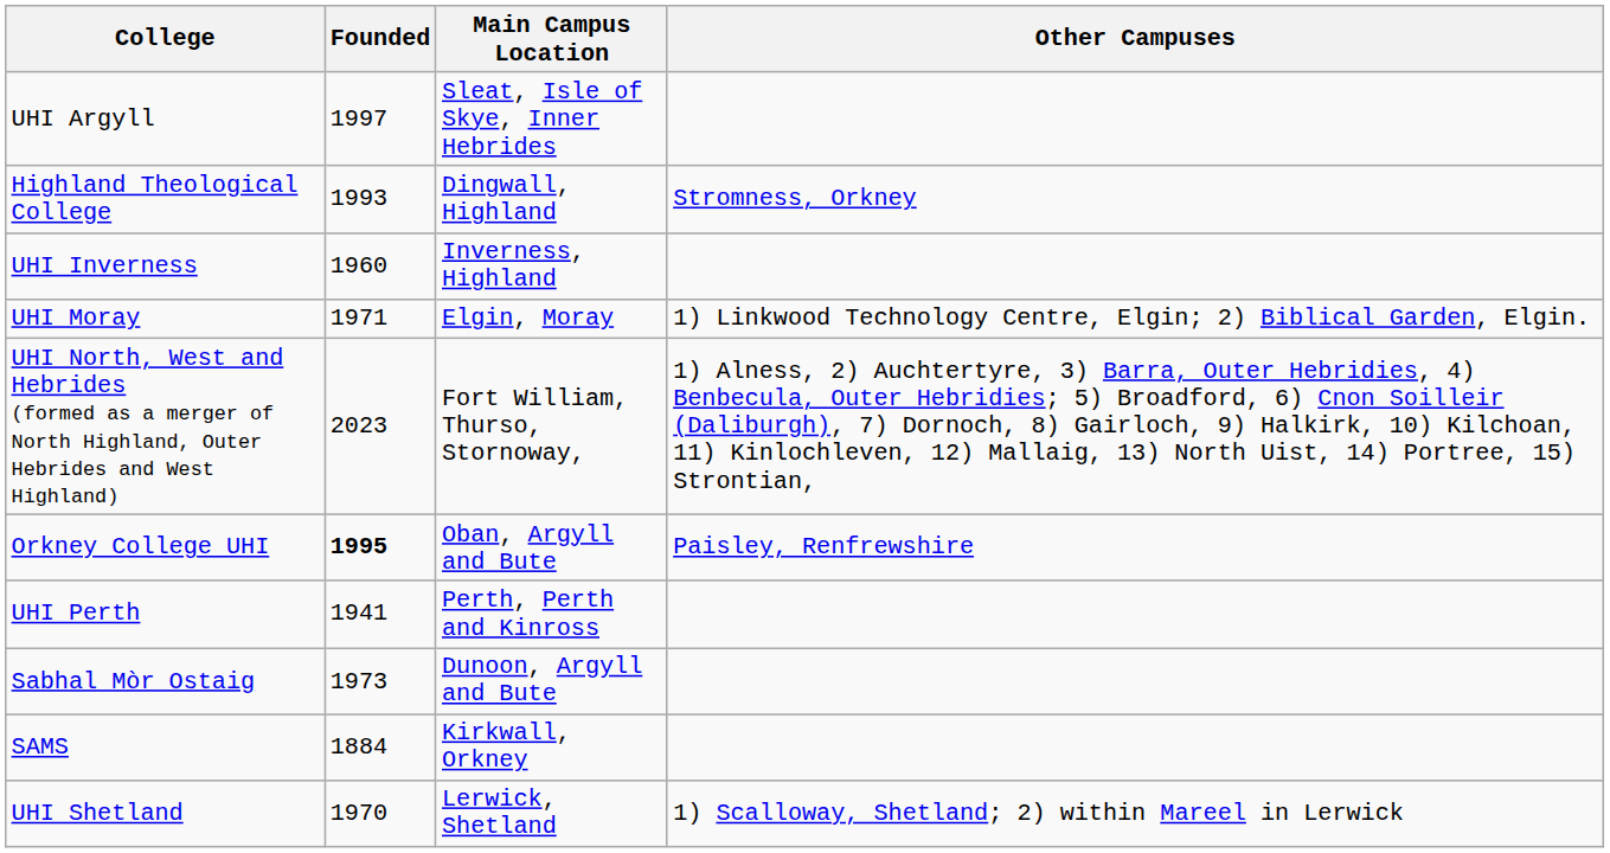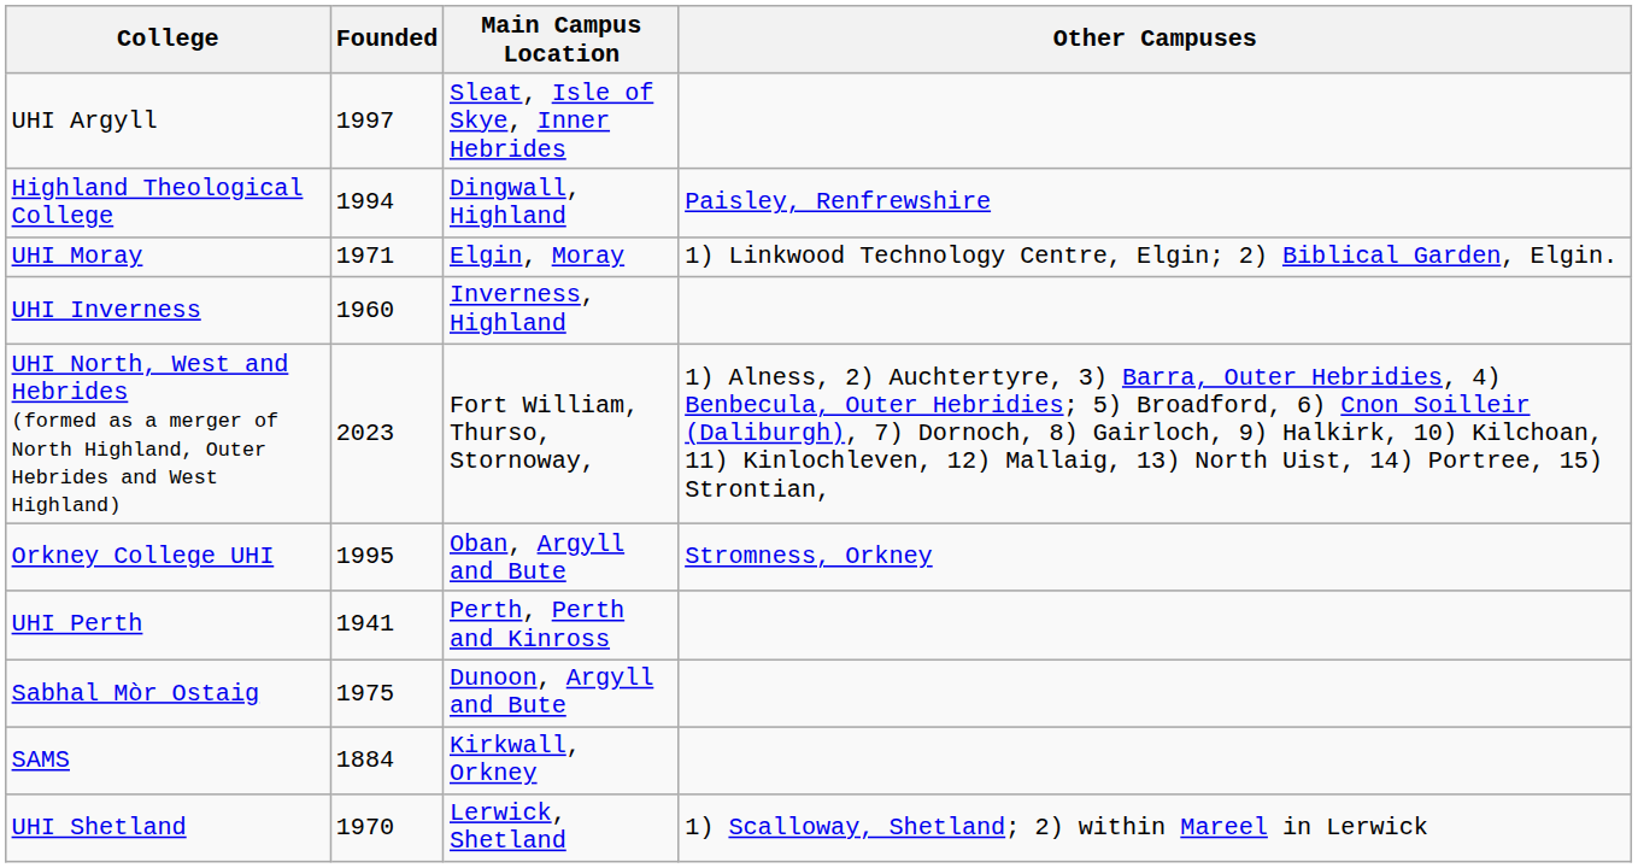Highland Theological College | Founded: 1993 -> 1994
Highland Theological College | Other Campuses: Stromness, Orkney -> Paisley, Renfrewshire
rows swapped: UHI Inverness <-> UHI Moray
Orkney College UHI | Founded: bold -> normal
Orkney College UHI | Other Campuses: Paisley, Renfrewshire -> Stromness, Orkney
Sabhal Mòr Ostaig | Founded: 1973 -> 1975
